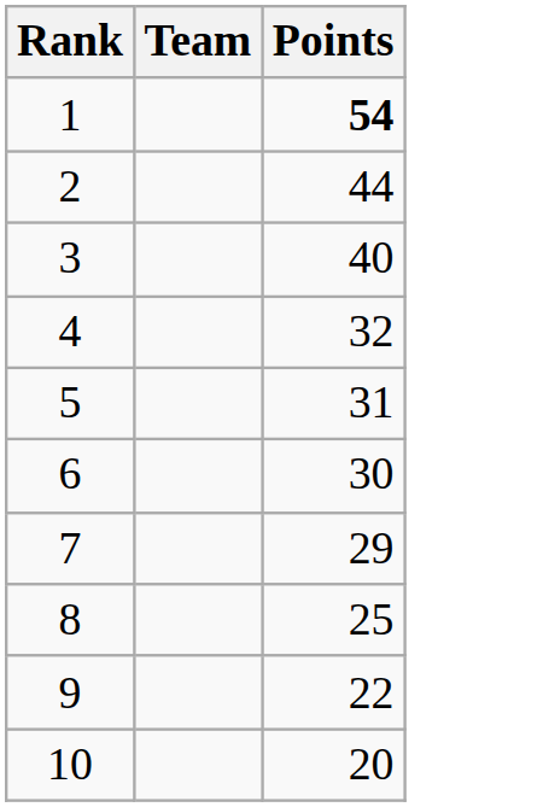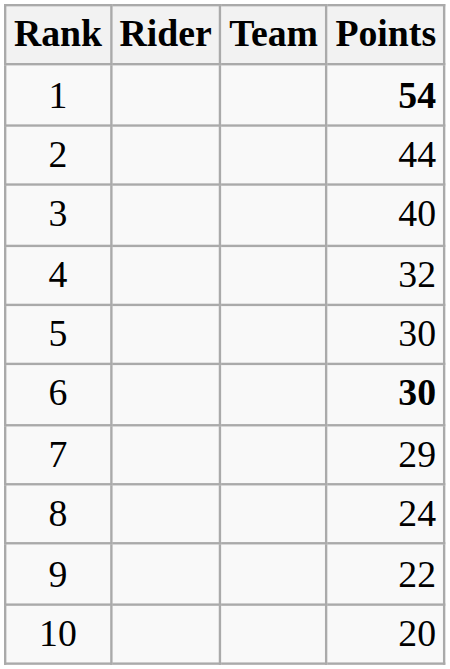+ column: Rider
5 | Points: 31 -> 30
6 | Points: normal -> bold
8 | Points: 25 -> 24
